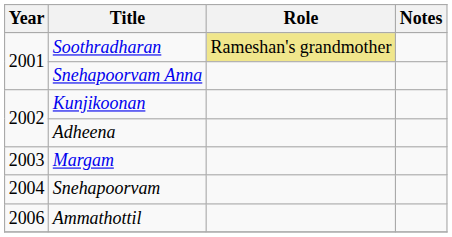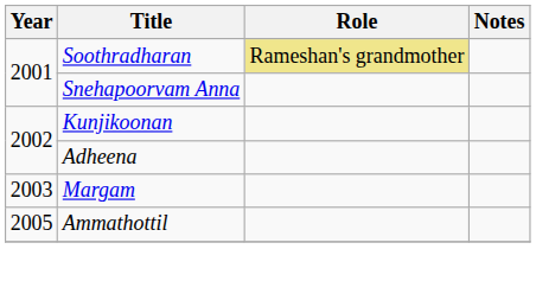- row: 2004 | Snehapoorvam
Ammathottil | Year: 2006 -> 2005
